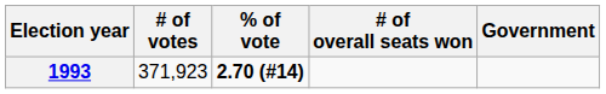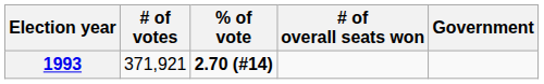1993 | # of votes: 371,923 -> 371,921
